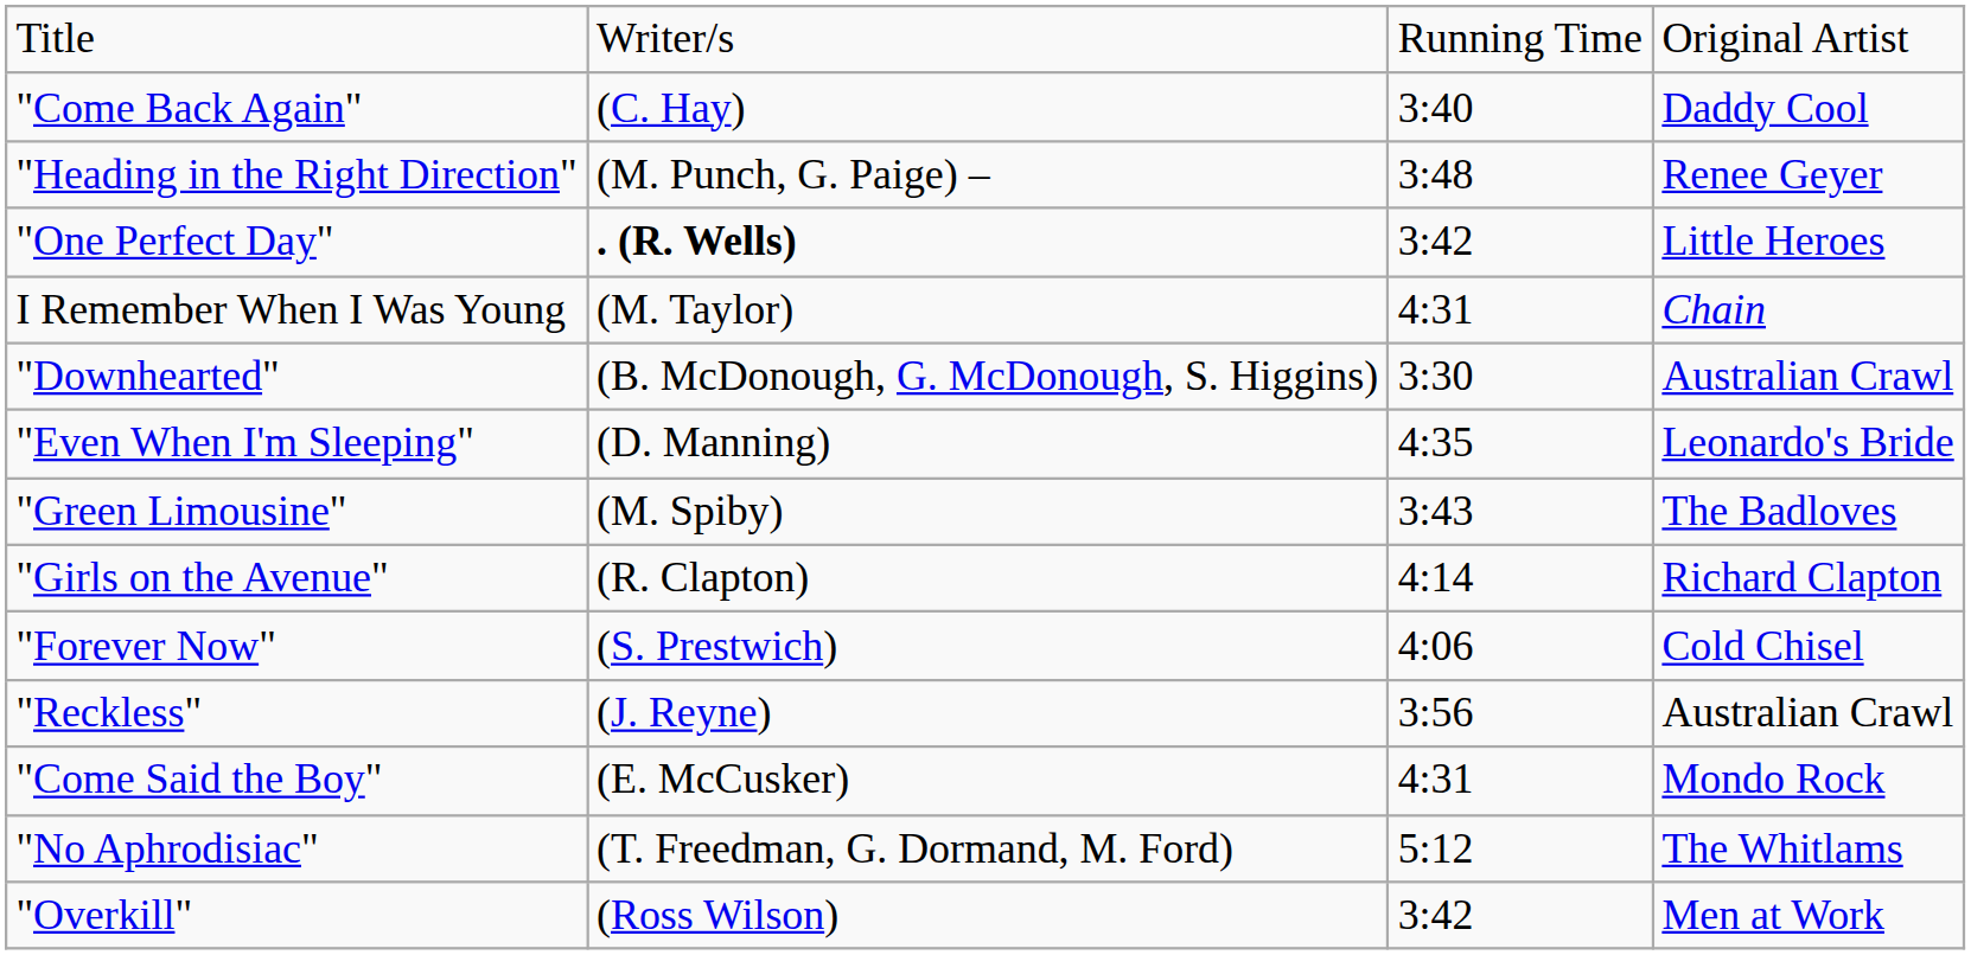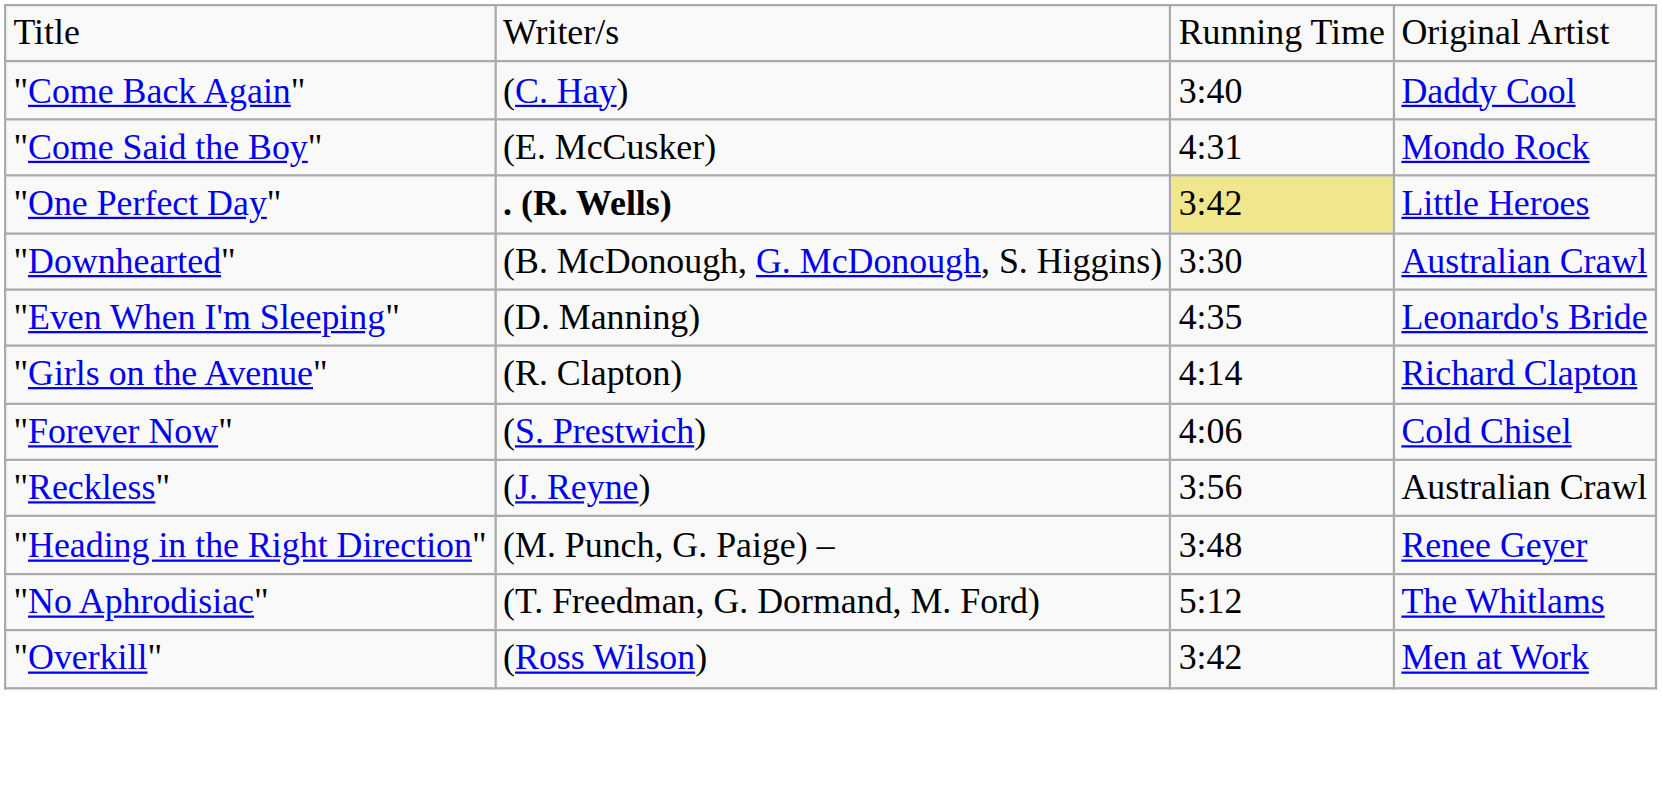rows swapped: "Heading in the Right Direction" <-> "Come Said the Boy"
"One Perfect Day" | column 3: no background -> khaki background
- row: I Remember When I Was Young | (M. Taylor) | 4:31 | Chain
- row: "Green Limousine" | (M. Spiby) | 3:43 | The Badloves
